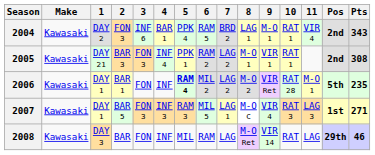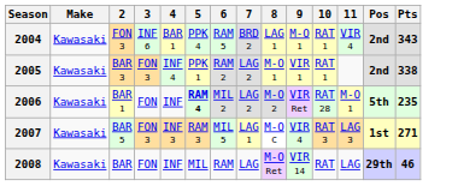- column: 1 | DAY 2 | DAY 21 | DAY 1 | DAY 1 | DAY 3
2005 | Pts: 308 -> 338
